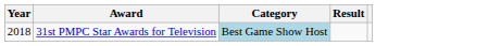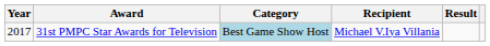+ column: Recipient | Michael V.Iya Villania
31st PMPC Star Awards for Television | Year: 2018 -> 2017
